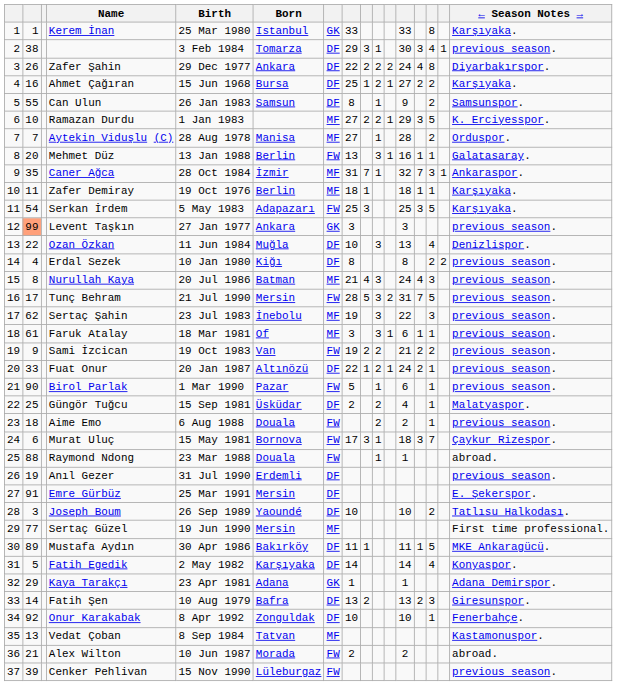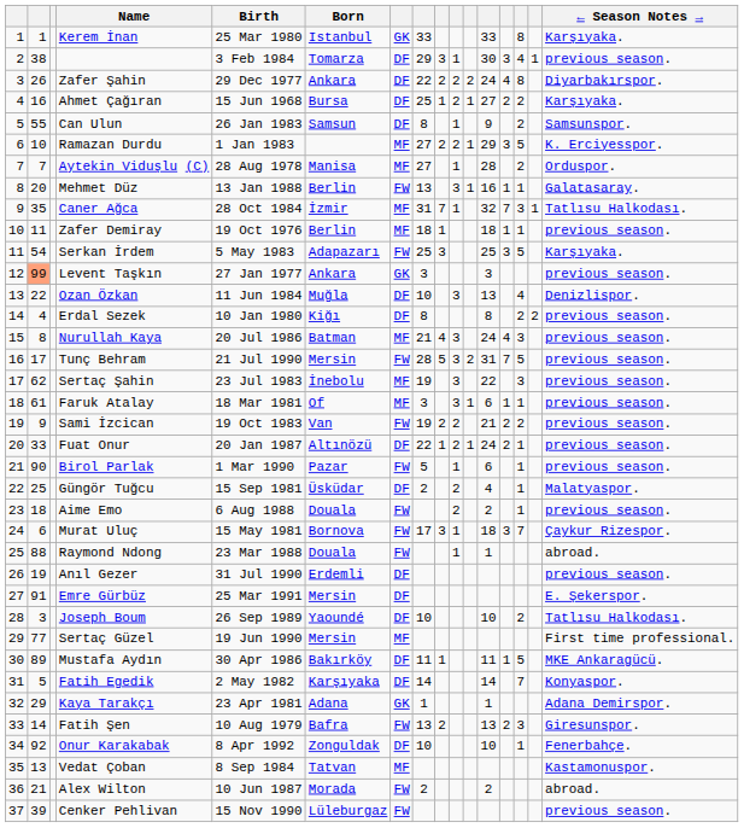Caner Ağca | ← Season Notes →: Ankaraspor. -> Tatlısu Halkodası.
Zafer Demiray | ← Season Notes →: Karşıyaka. -> previous season.
Fatih Egedik | column 14: 4 -> 7
Fatih Şen | column 7: DF -> FW
